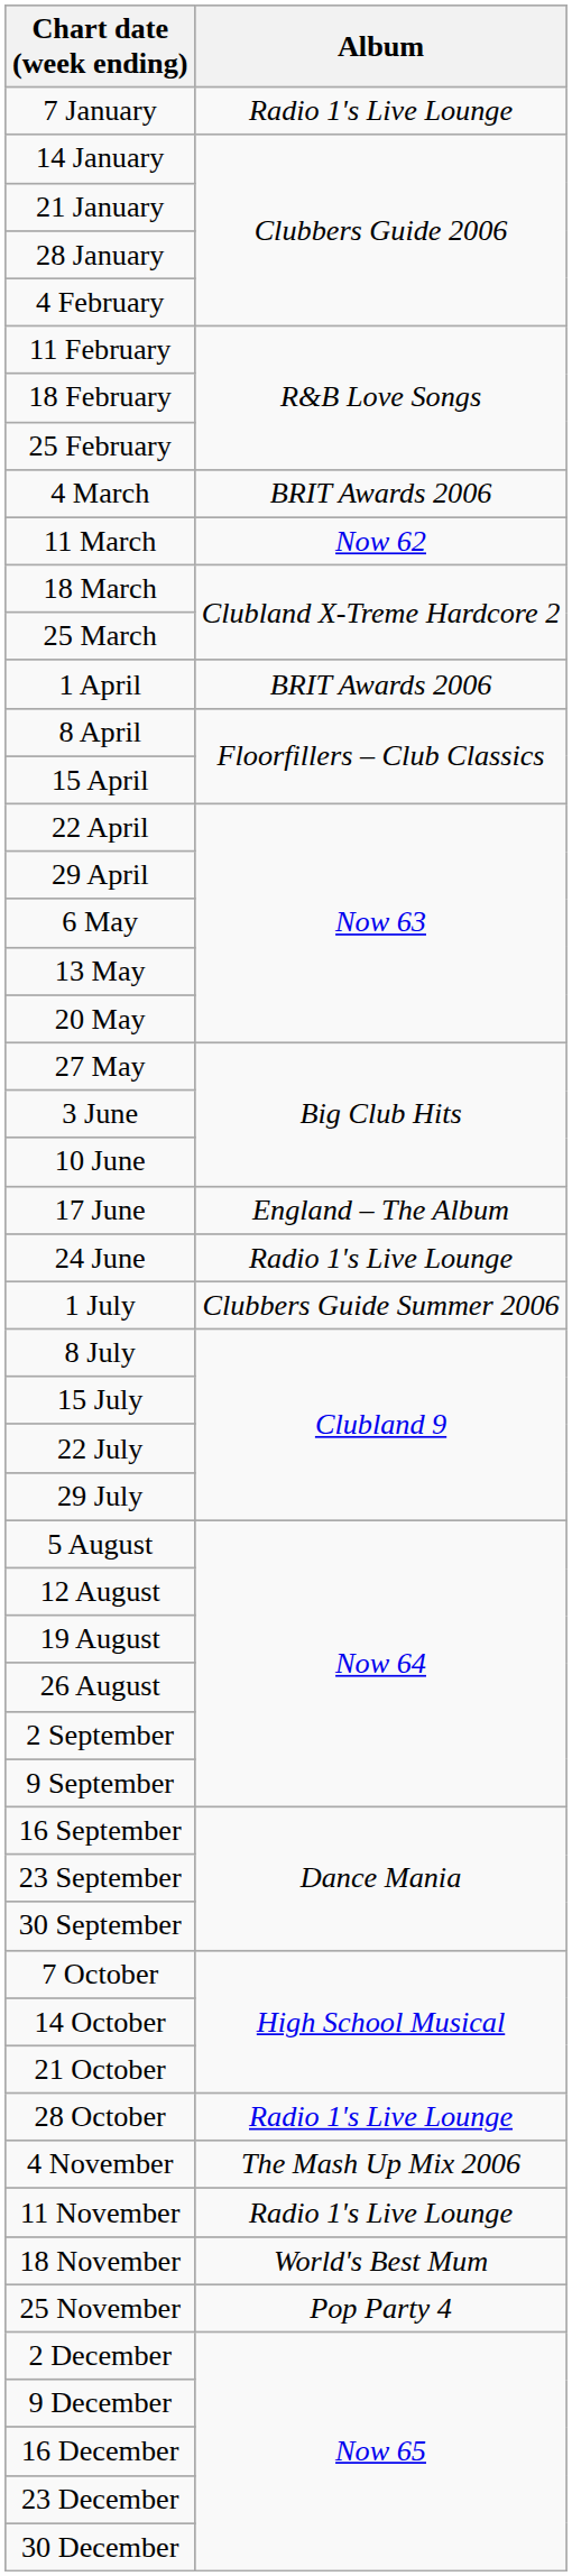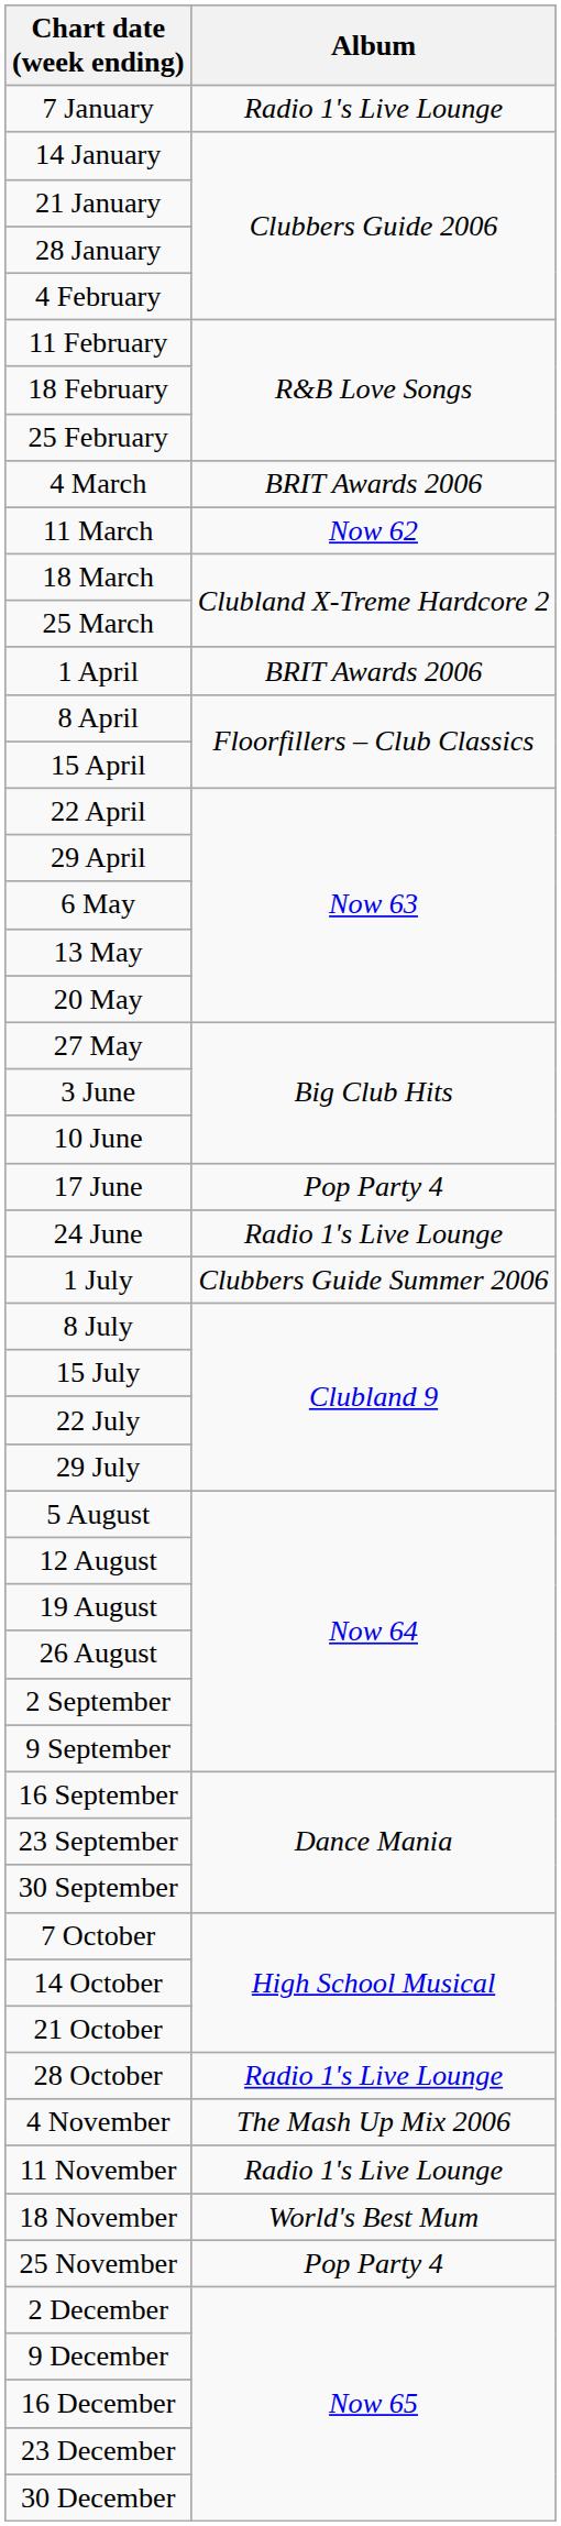17 June | Album: England – The Album -> Pop Party 4
